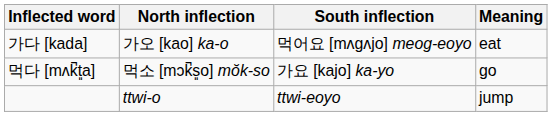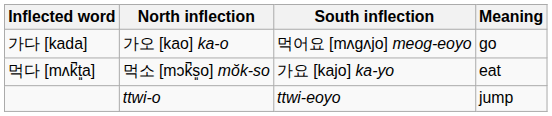가다 [kada] | Meaning: eat -> go
먹다 [mʌk̚t͈a] | Meaning: go -> eat
